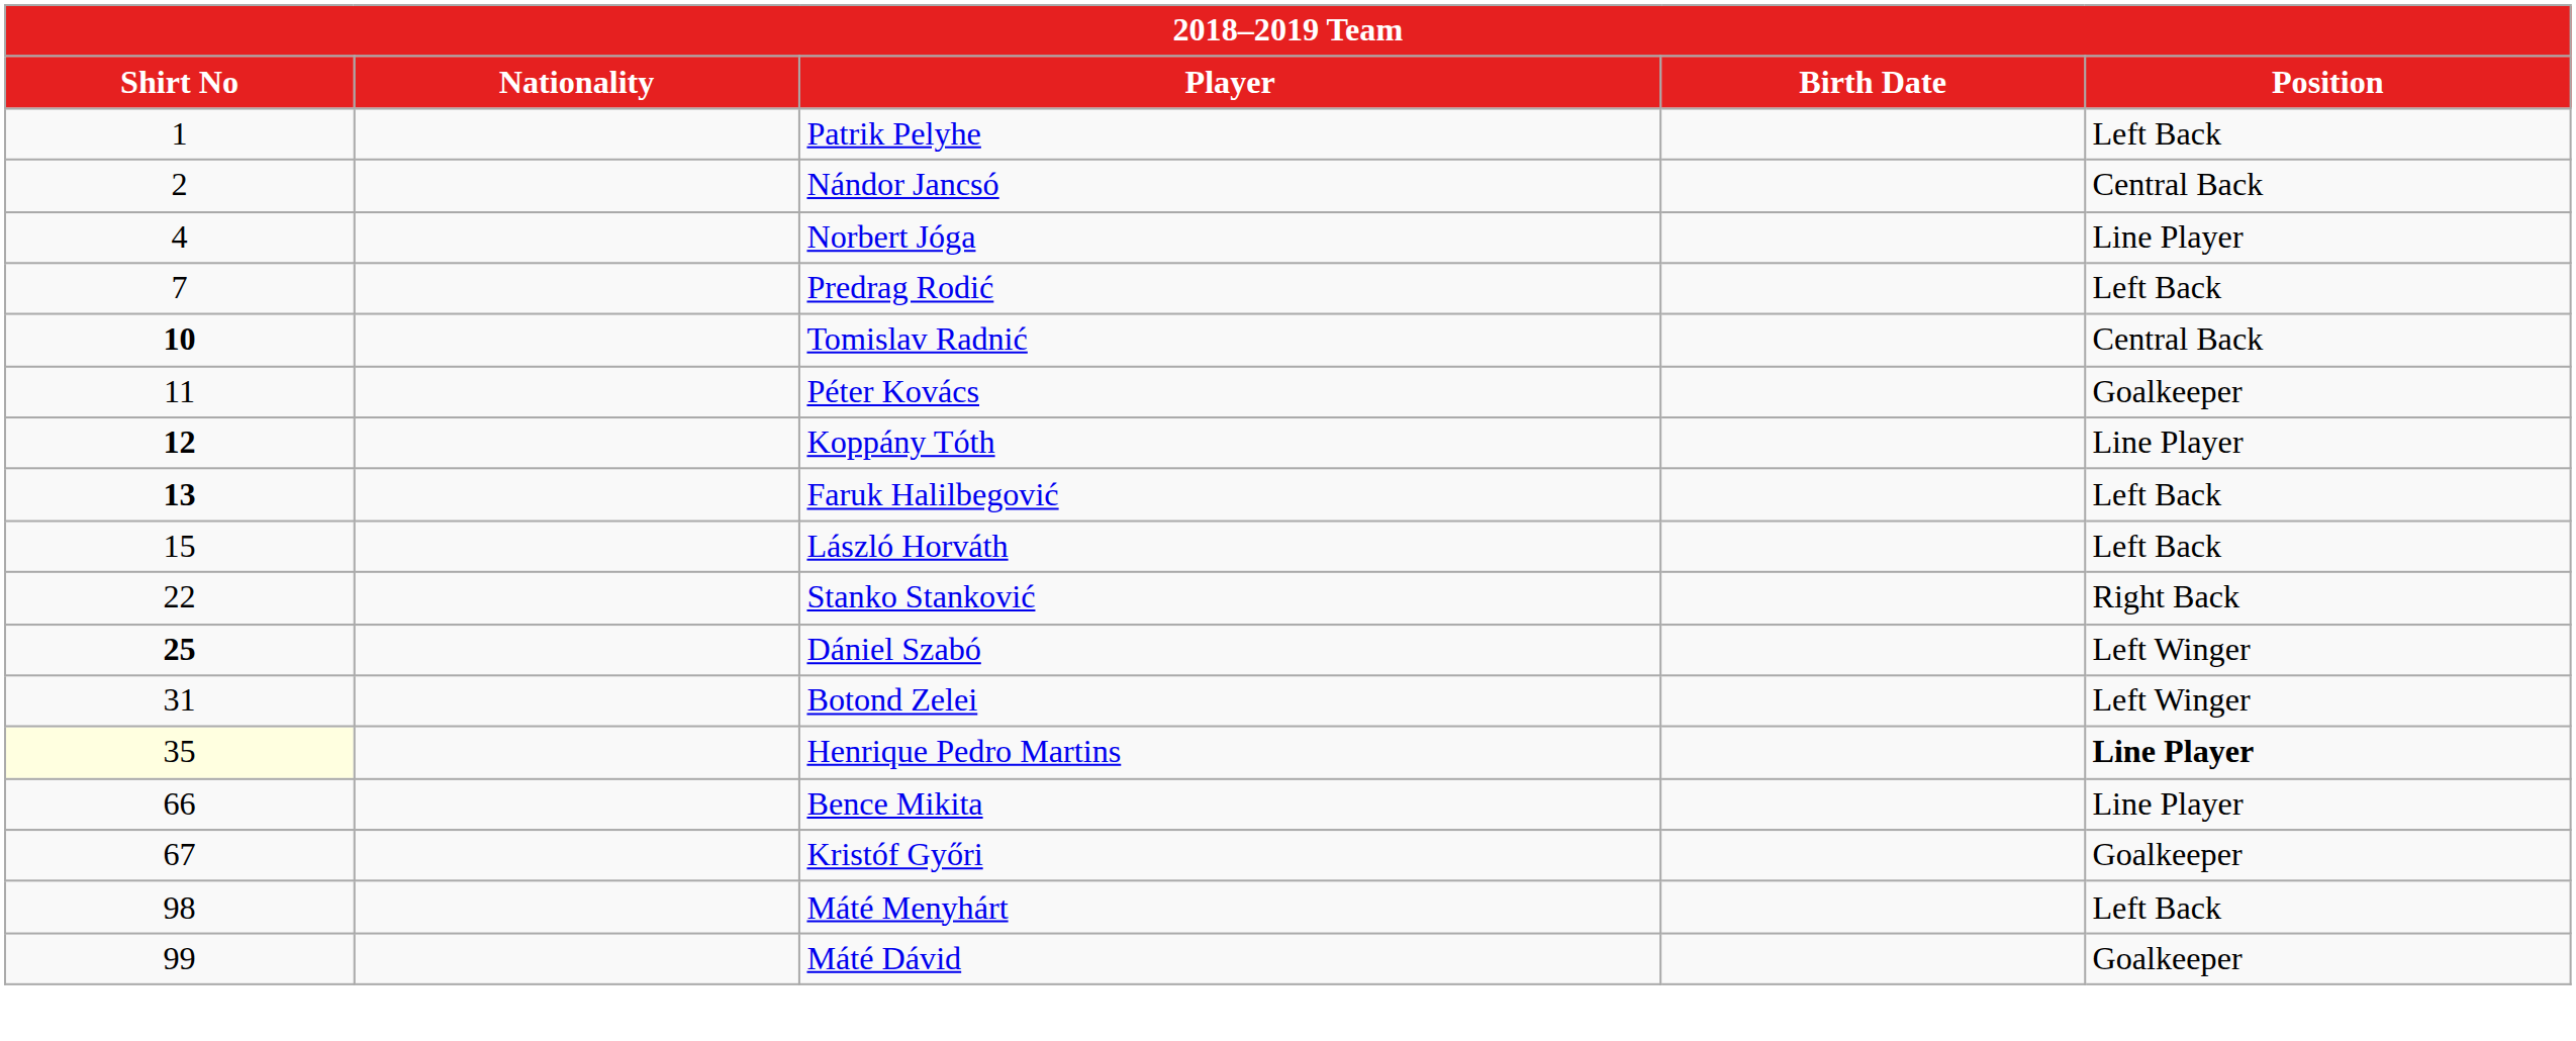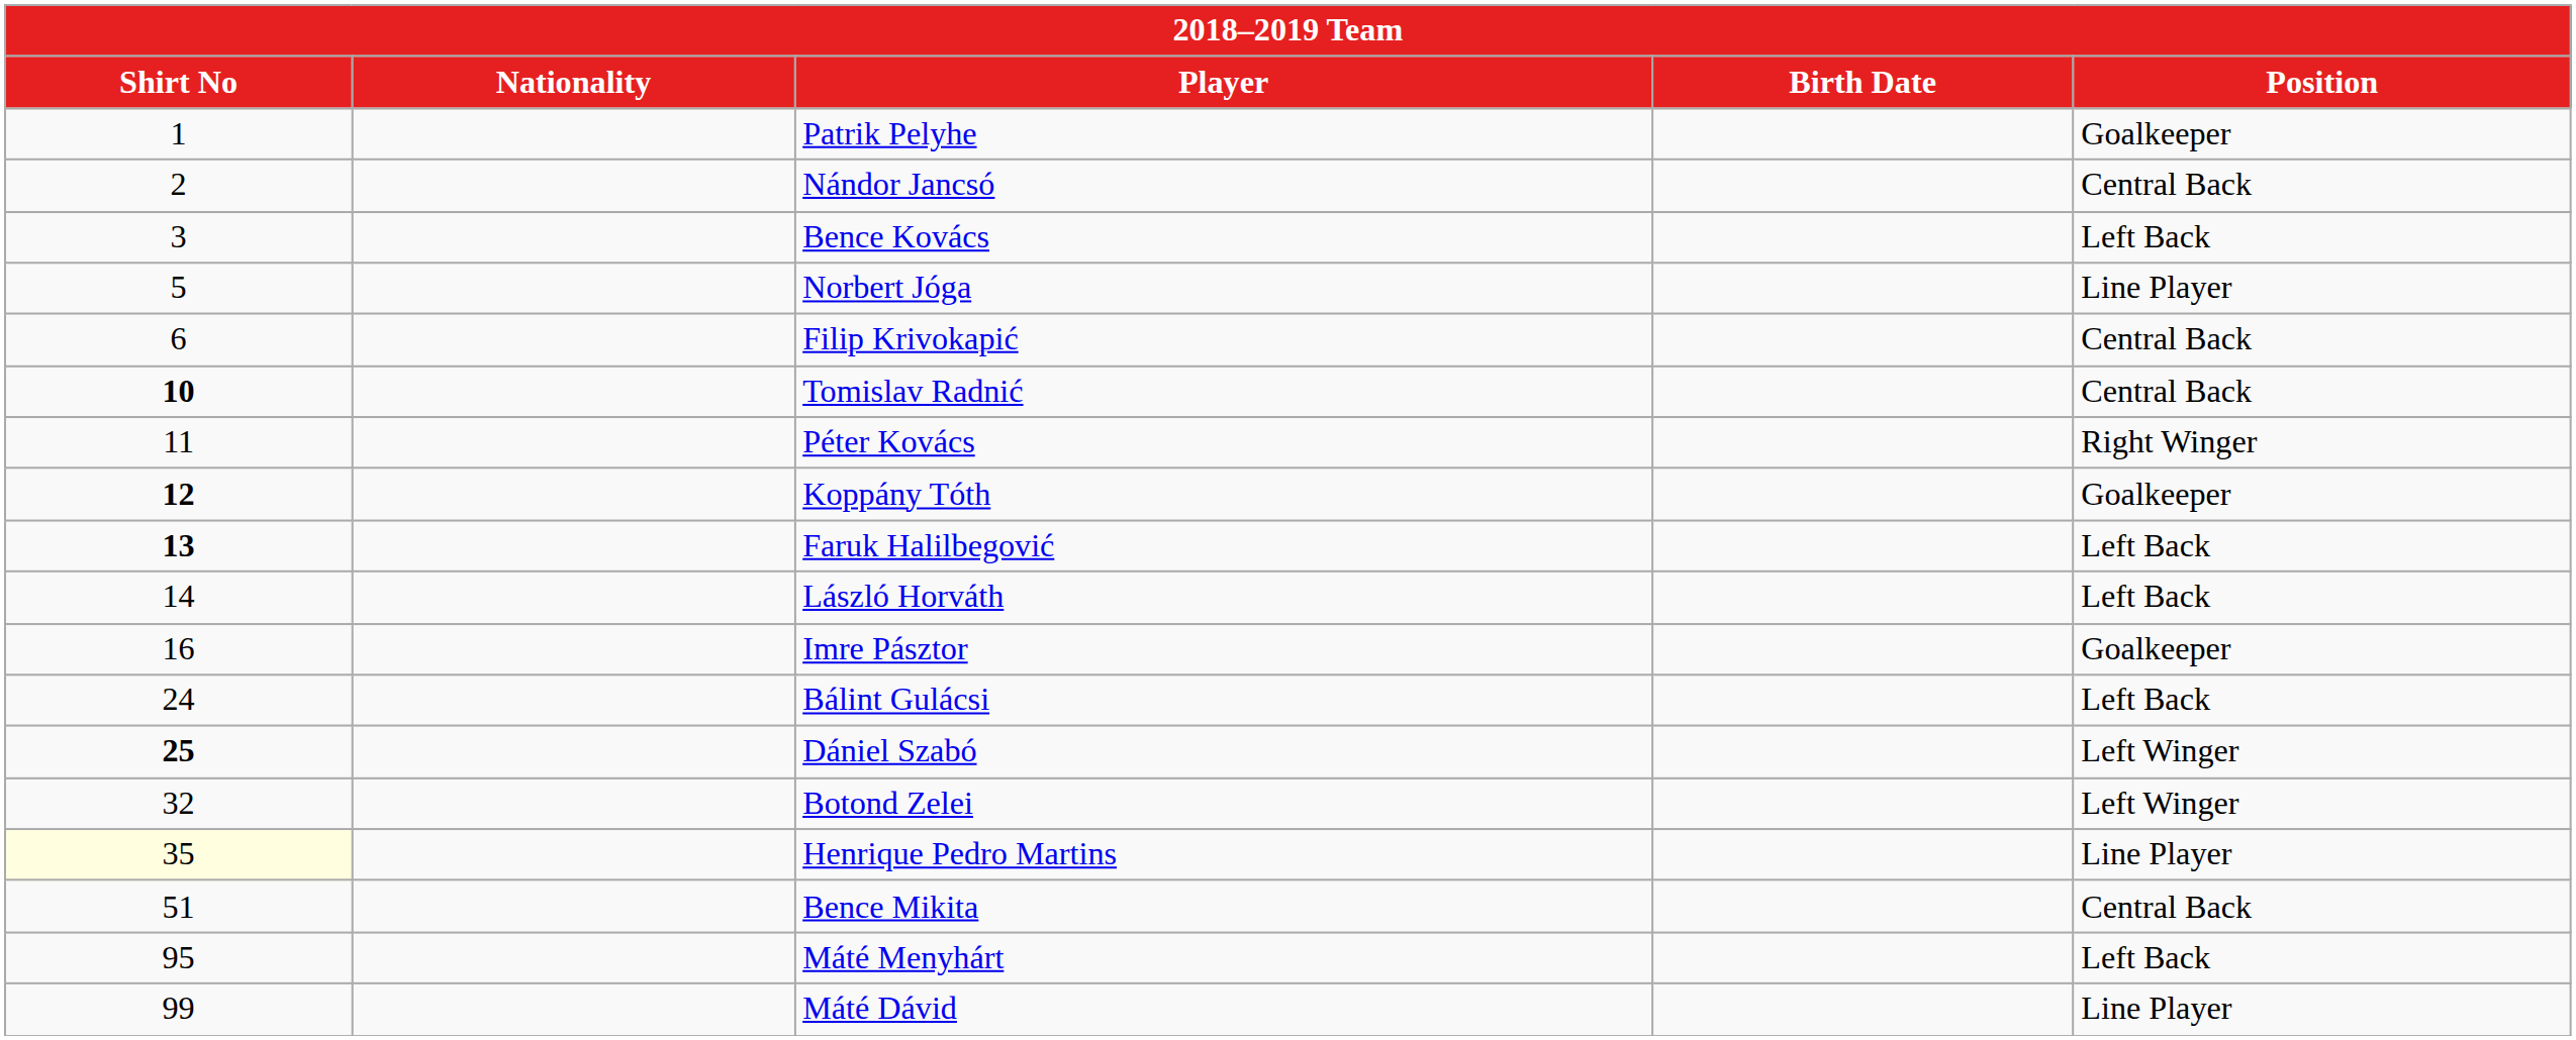Patrik Pelyhe | Position: Left Back -> Goalkeeper
+ row: 3 | Bence Kovács | Left Back
Norbert Jóga | Shirt No: 4 -> 5
+ row: 6 | Filip Krivokapić | Central Back
- row: 7 | Predrag Rodić | Left Back
Péter Kovács | Position: Goalkeeper -> Right Winger
Koppány Tóth | Position: Line Player -> Goalkeeper
László Horváth | Shirt No: 15 -> 14
+ row: 16 | Imre Pásztor | Goalkeeper
- row: 22 | Stanko Stanković | Right Back
+ row: 24 | Bálint Gulácsi | Left Back
Botond Zelei | Shirt No: 31 -> 32
Henrique Pedro Martins | Position: bold -> normal
Bence Mikita | Shirt No: 66 -> 51
Bence Mikita | Position: Line Player -> Central Back
- row: 67 | Kristóf Győri | Goalkeeper
Máté Menyhárt | Shirt No: 98 -> 95
Máté Dávid | Position: Goalkeeper -> Line Player
